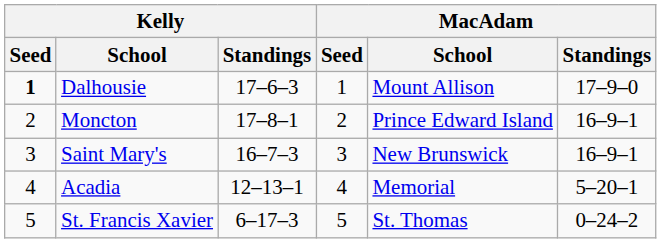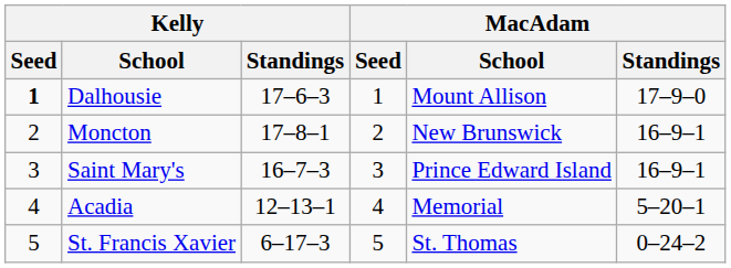Moncton | MacAdam / School: Prince Edward Island -> New Brunswick
Saint Mary's | MacAdam / School: New Brunswick -> Prince Edward Island
